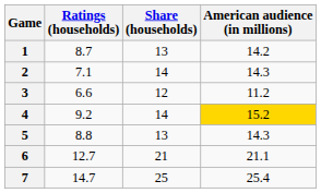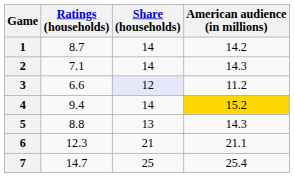1 | Share (households): 13 -> 14
3 | Share (households): no background -> lavender background
4 | Ratings (households): 9.2 -> 9.4
6 | Ratings (households): 12.7 -> 12.3
